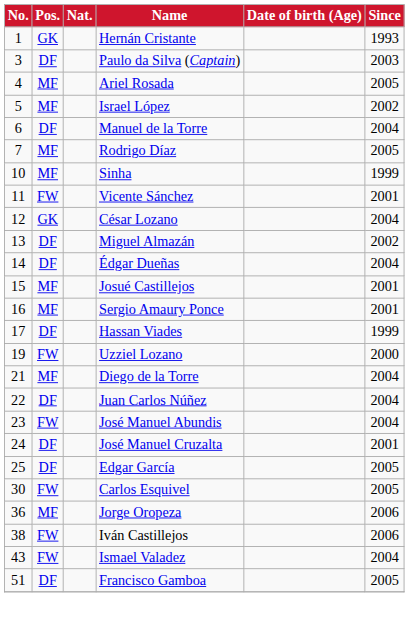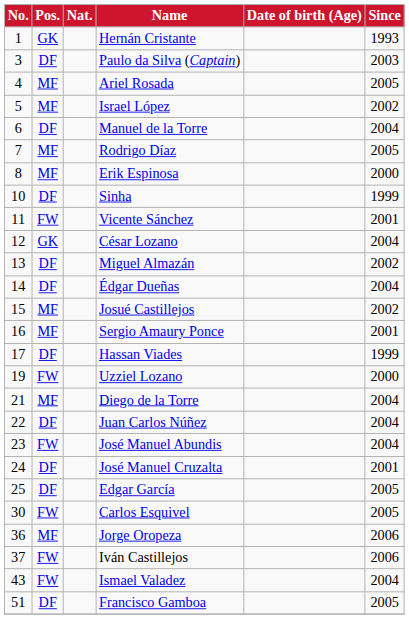+ row: 8 | MF | Erik Espinosa | 2000
Sinha | Pos.: MF -> DF
Josué Castillejos | Since: 2001 -> 2002
Iván Castillejos | No.: 38 -> 37
